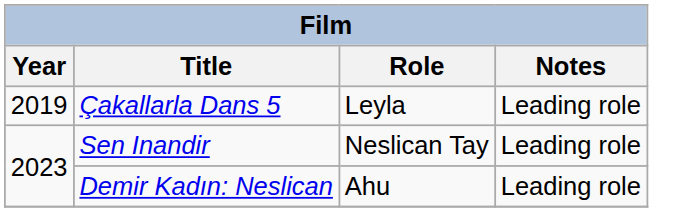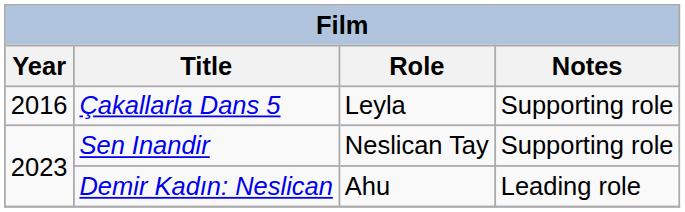Çakallarla Dans 5 | Year: 2019 -> 2016
Çakallarla Dans 5 | Notes: Leading role -> Supporting role
Sen Inandir | Notes: Leading role -> Supporting role
